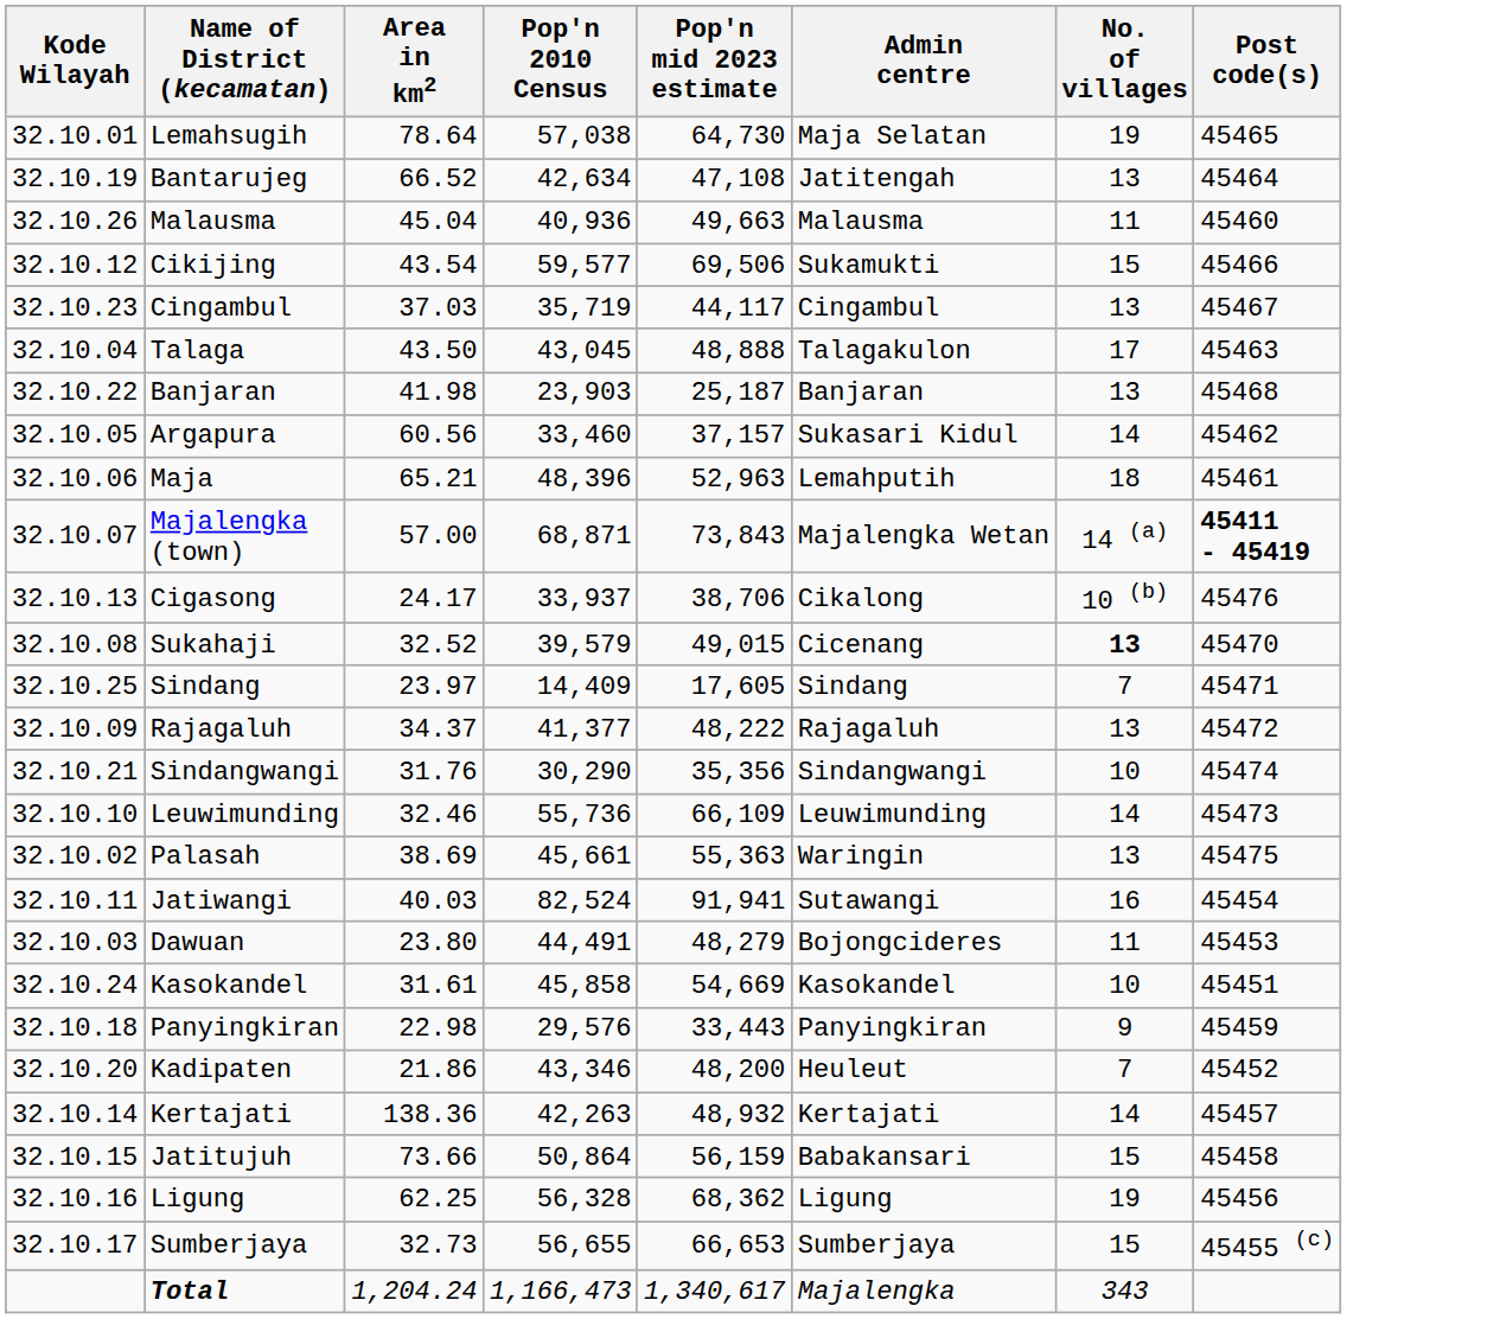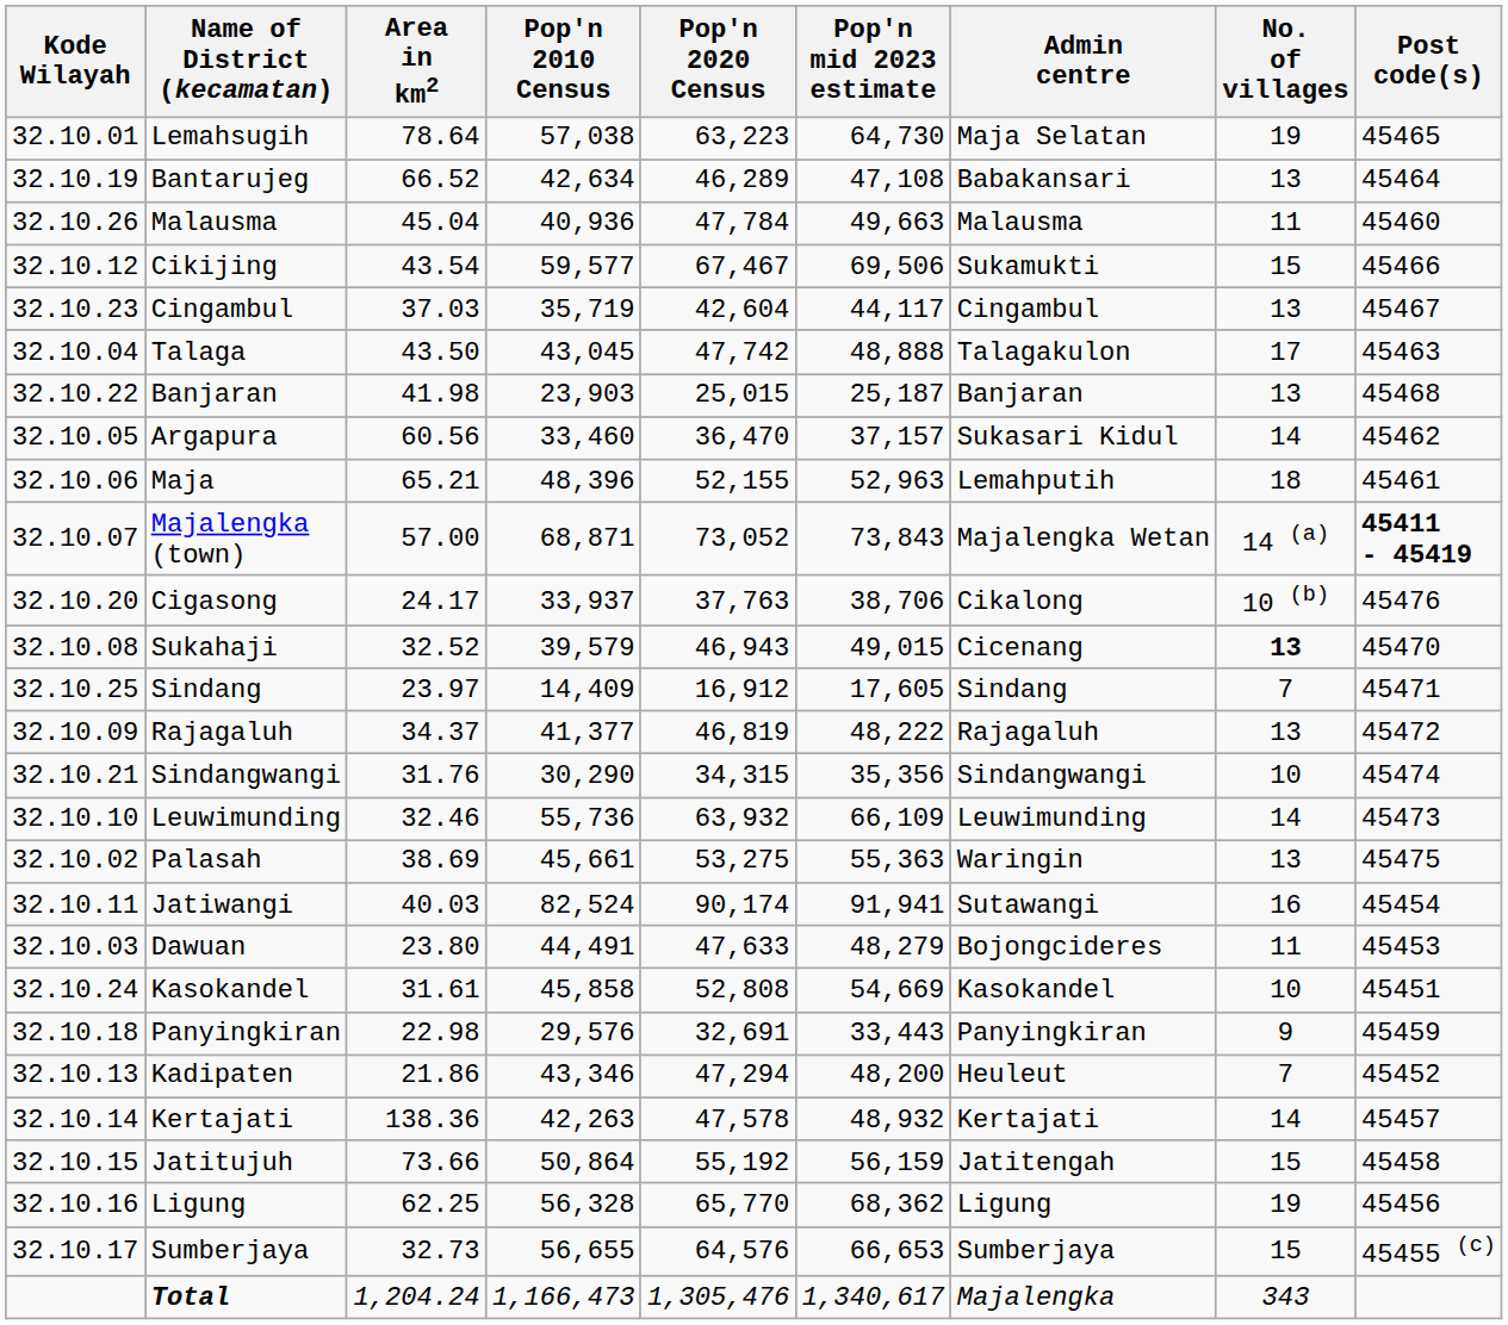+ column: Pop'n 2020 Census | 63,223 | 46,289 | 47,784 | 67,467 | 42,604 | 47,742 | 25,015 | 36,470 | 52,155 | 73,052 | 37,763 | 46,943 | 16,912 | 46,819 | 34,315 | 63,932 | 53,275 | 90,174 | 47,633 | 52,808 | 32,691 | 47,294 | 47,578 | 55,192 | 65,770 | 64,576 | 1,305,476
Bantarujeg | Admin centre: Jatitengah -> Babakansari
Cigasong | Kode Wilayah: 32.10.13 -> 32.10.20
Kadipaten | Kode Wilayah: 32.10.20 -> 32.10.13
Jatitujuh | Admin centre: Babakansari -> Jatitengah
